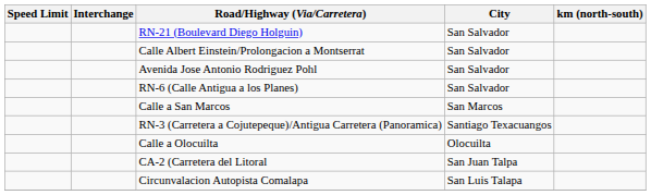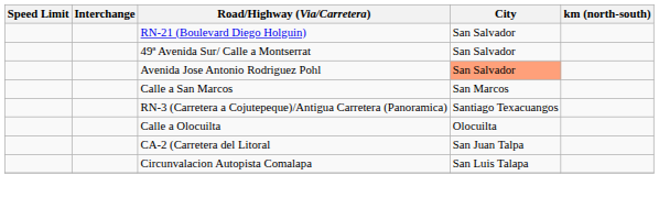- row: Calle Albert Einstein/Prolongacion a Montserrat | San Salvador
+ row: 49ª Avenida Sur/ Calle a Montserrat | San Salvador
Avenida Jose Antonio Rodriguez Pohl | City: no background -> lightsalmon background
- row: RN-6 (Calle Antigua a los Planes) | San Salvador
